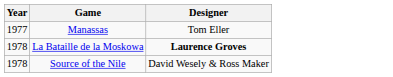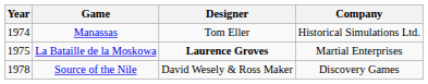+ column: Company | Historical Simulations Ltd. | Martial Enterprises | Discovery Games
Manassas | Year: 1977 -> 1974
La Bataille de la Moskowa | Year: 1978 -> 1975
